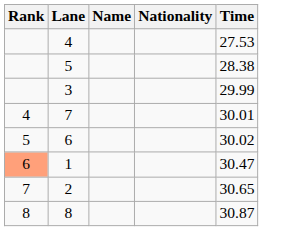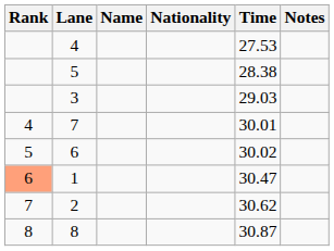+ column: Notes
3 | Time: 29.99 -> 29.03
2 | Time: 30.65 -> 30.62
